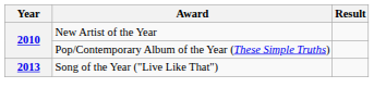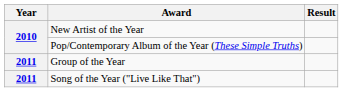+ row: 2011 | Group of the Year
Song of the Year ("Live Like That") | Year: 2013 -> 2011
